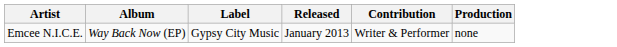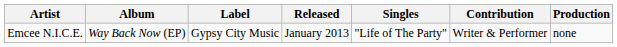+ column: Singles | "Life of The Party"
